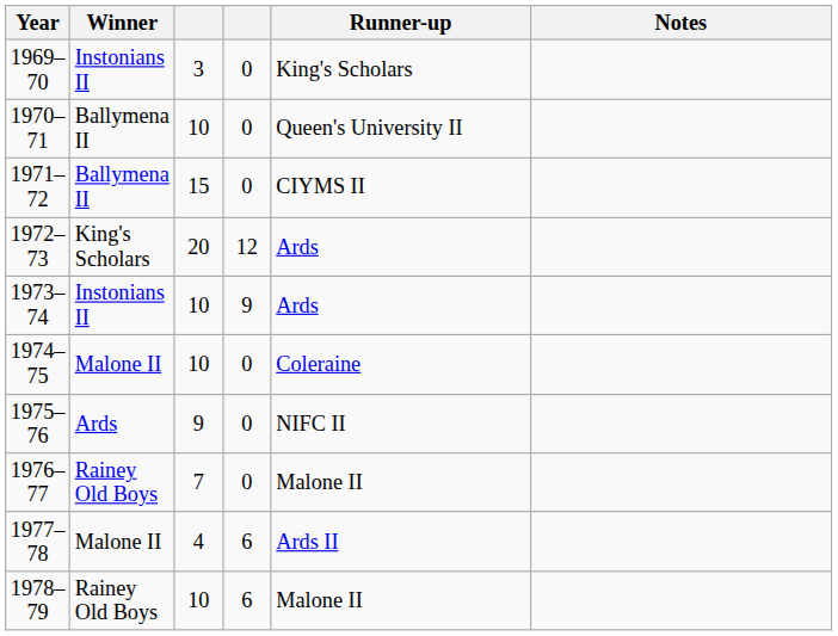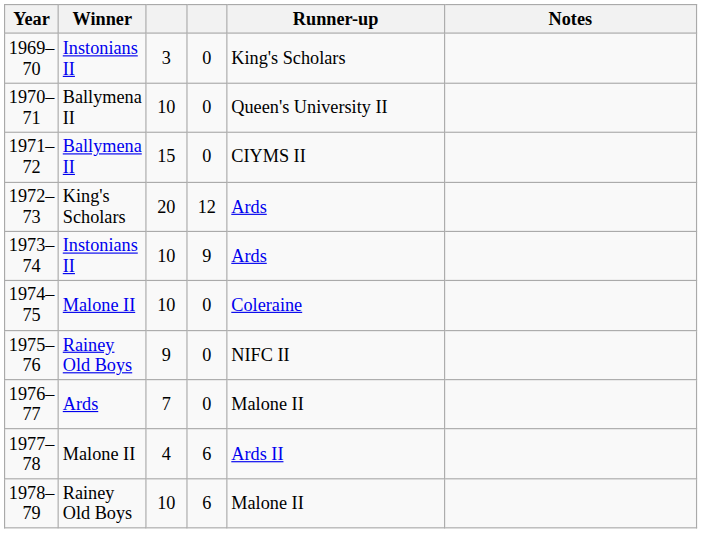1975–76 | Winner: Ards -> Rainey Old Boys
1976–77 | Winner: Rainey Old Boys -> Ards
